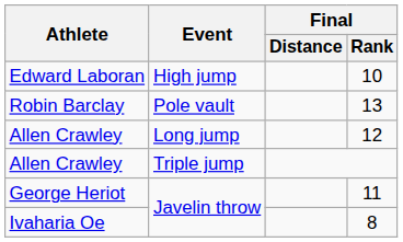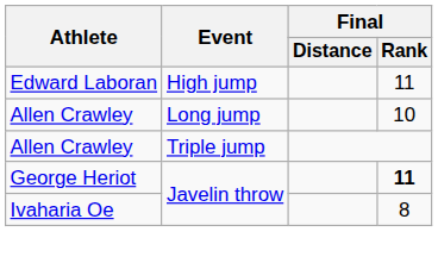Edward Laboran | Final / Rank: 10 -> 11
- row: Robin Barclay | Pole vault | 13
Allen Crawley / Long jump | Final / Rank: 12 -> 10
George Heriot | Final / Rank: normal -> bold
